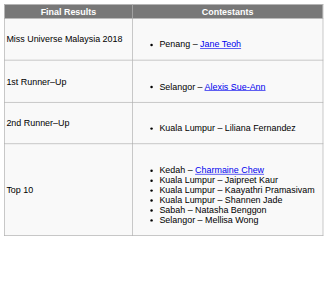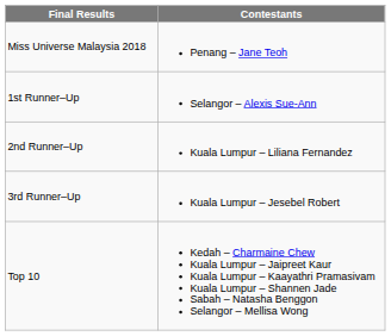+ row: 3rd Runner–Up | Kuala Lumpur – Jesebel Robert
